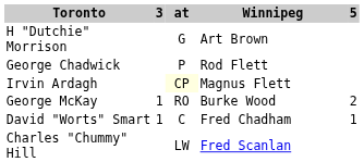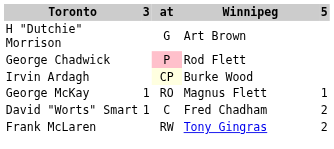George Chadwick | at: no background -> pink background
Irvin Ardagh | Winnipeg: Magnus Flett -> Burke Wood
George McKay | Winnipeg: Burke Wood -> Magnus Flett
George McKay | 5: 2 -> 1
David "Worts" Smart | 5: 1 -> 2
- row: Charles "Chummy" Hill | LW | Fred Scanlan
+ row: Frank McLaren | RW | Tony Gingras | 2
